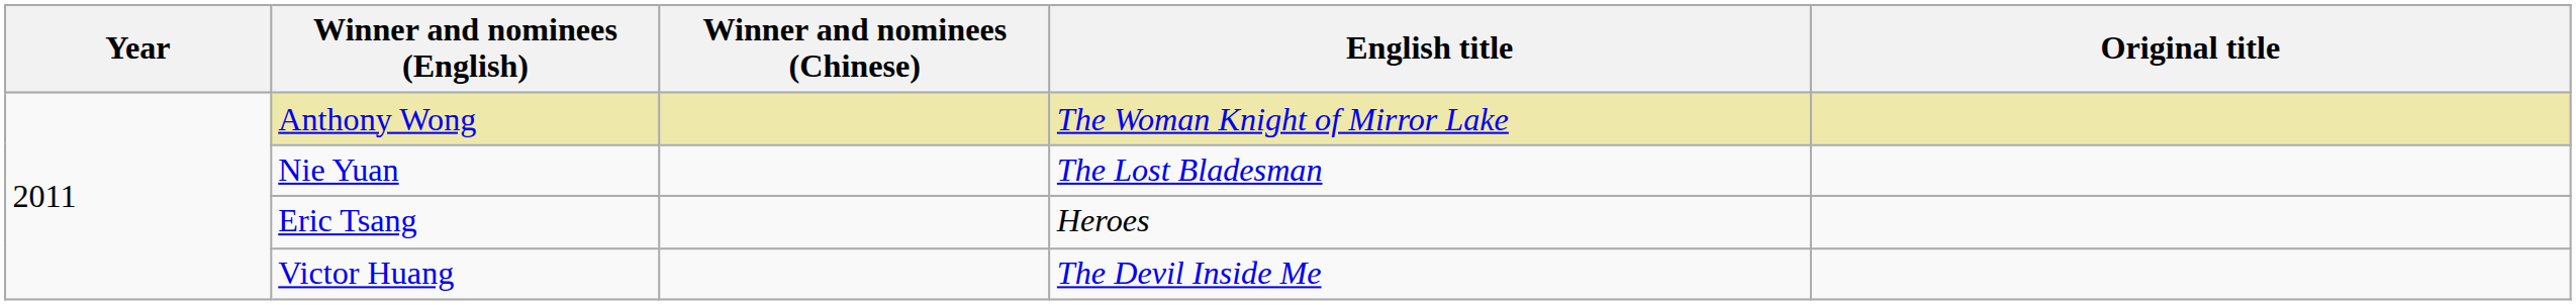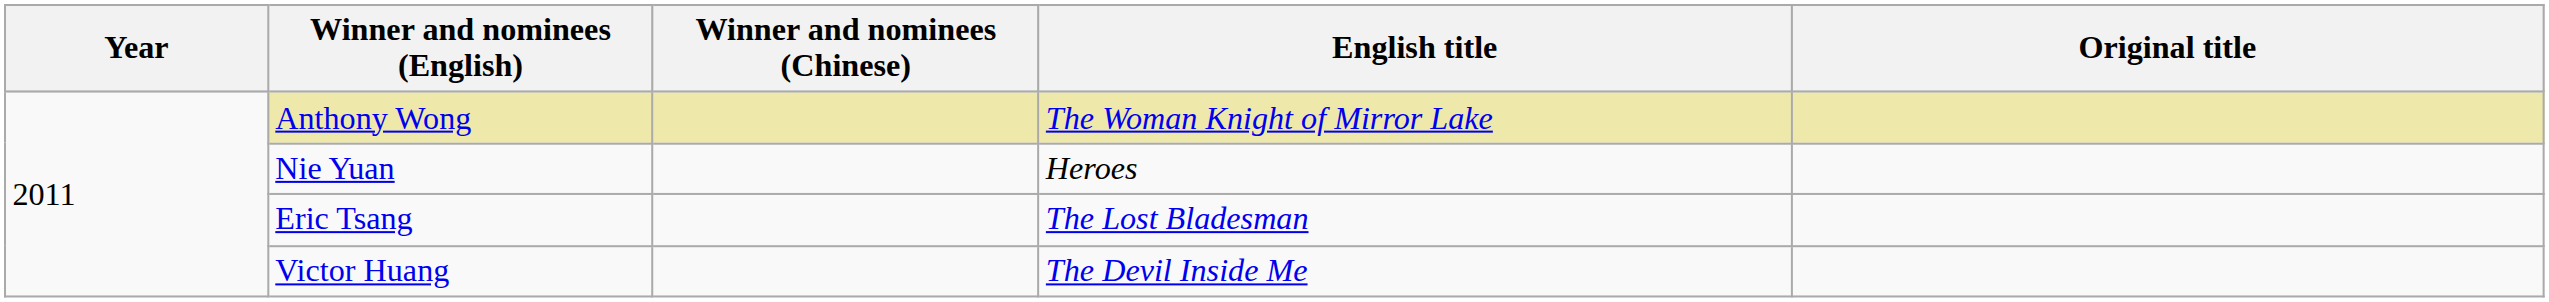Nie Yuan | English title: The Lost Bladesman -> Heroes
Eric Tsang | English title: Heroes -> The Lost Bladesman
